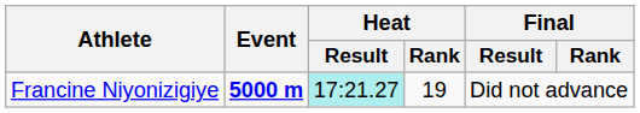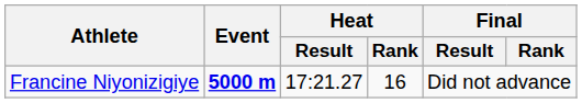Francine Niyonizigiye | Heat / Result: paleturquoise background -> no background
Francine Niyonizigiye | Heat / Rank: 19 -> 16
